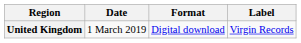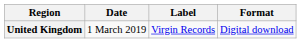columns swapped: Format <-> Label
